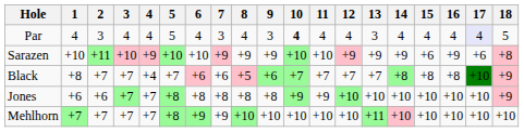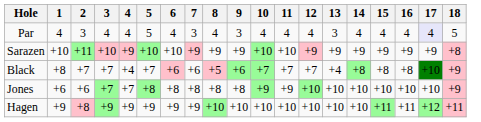Par | 10: bold -> normal
Sarazen | 15: +6 -> +9
Sarazen | 17: +6 -> +9
Black | 13: +7 -> +4
- row: Mehlhorn | +7 | +7 | +7 | +7 | +8 | +9 | +9 | +10 | +10 | +10 | +10 | +10 | +11 | +10 | +10 | +10 | +10 | +10
+ row: Hagen | +9 | +8 | +9 | +9 | +9 | +9 | +9 | +10 | +10 | +10 | +10 | +10 | +10 | +10 | +11 | +11 | +12 | +11
